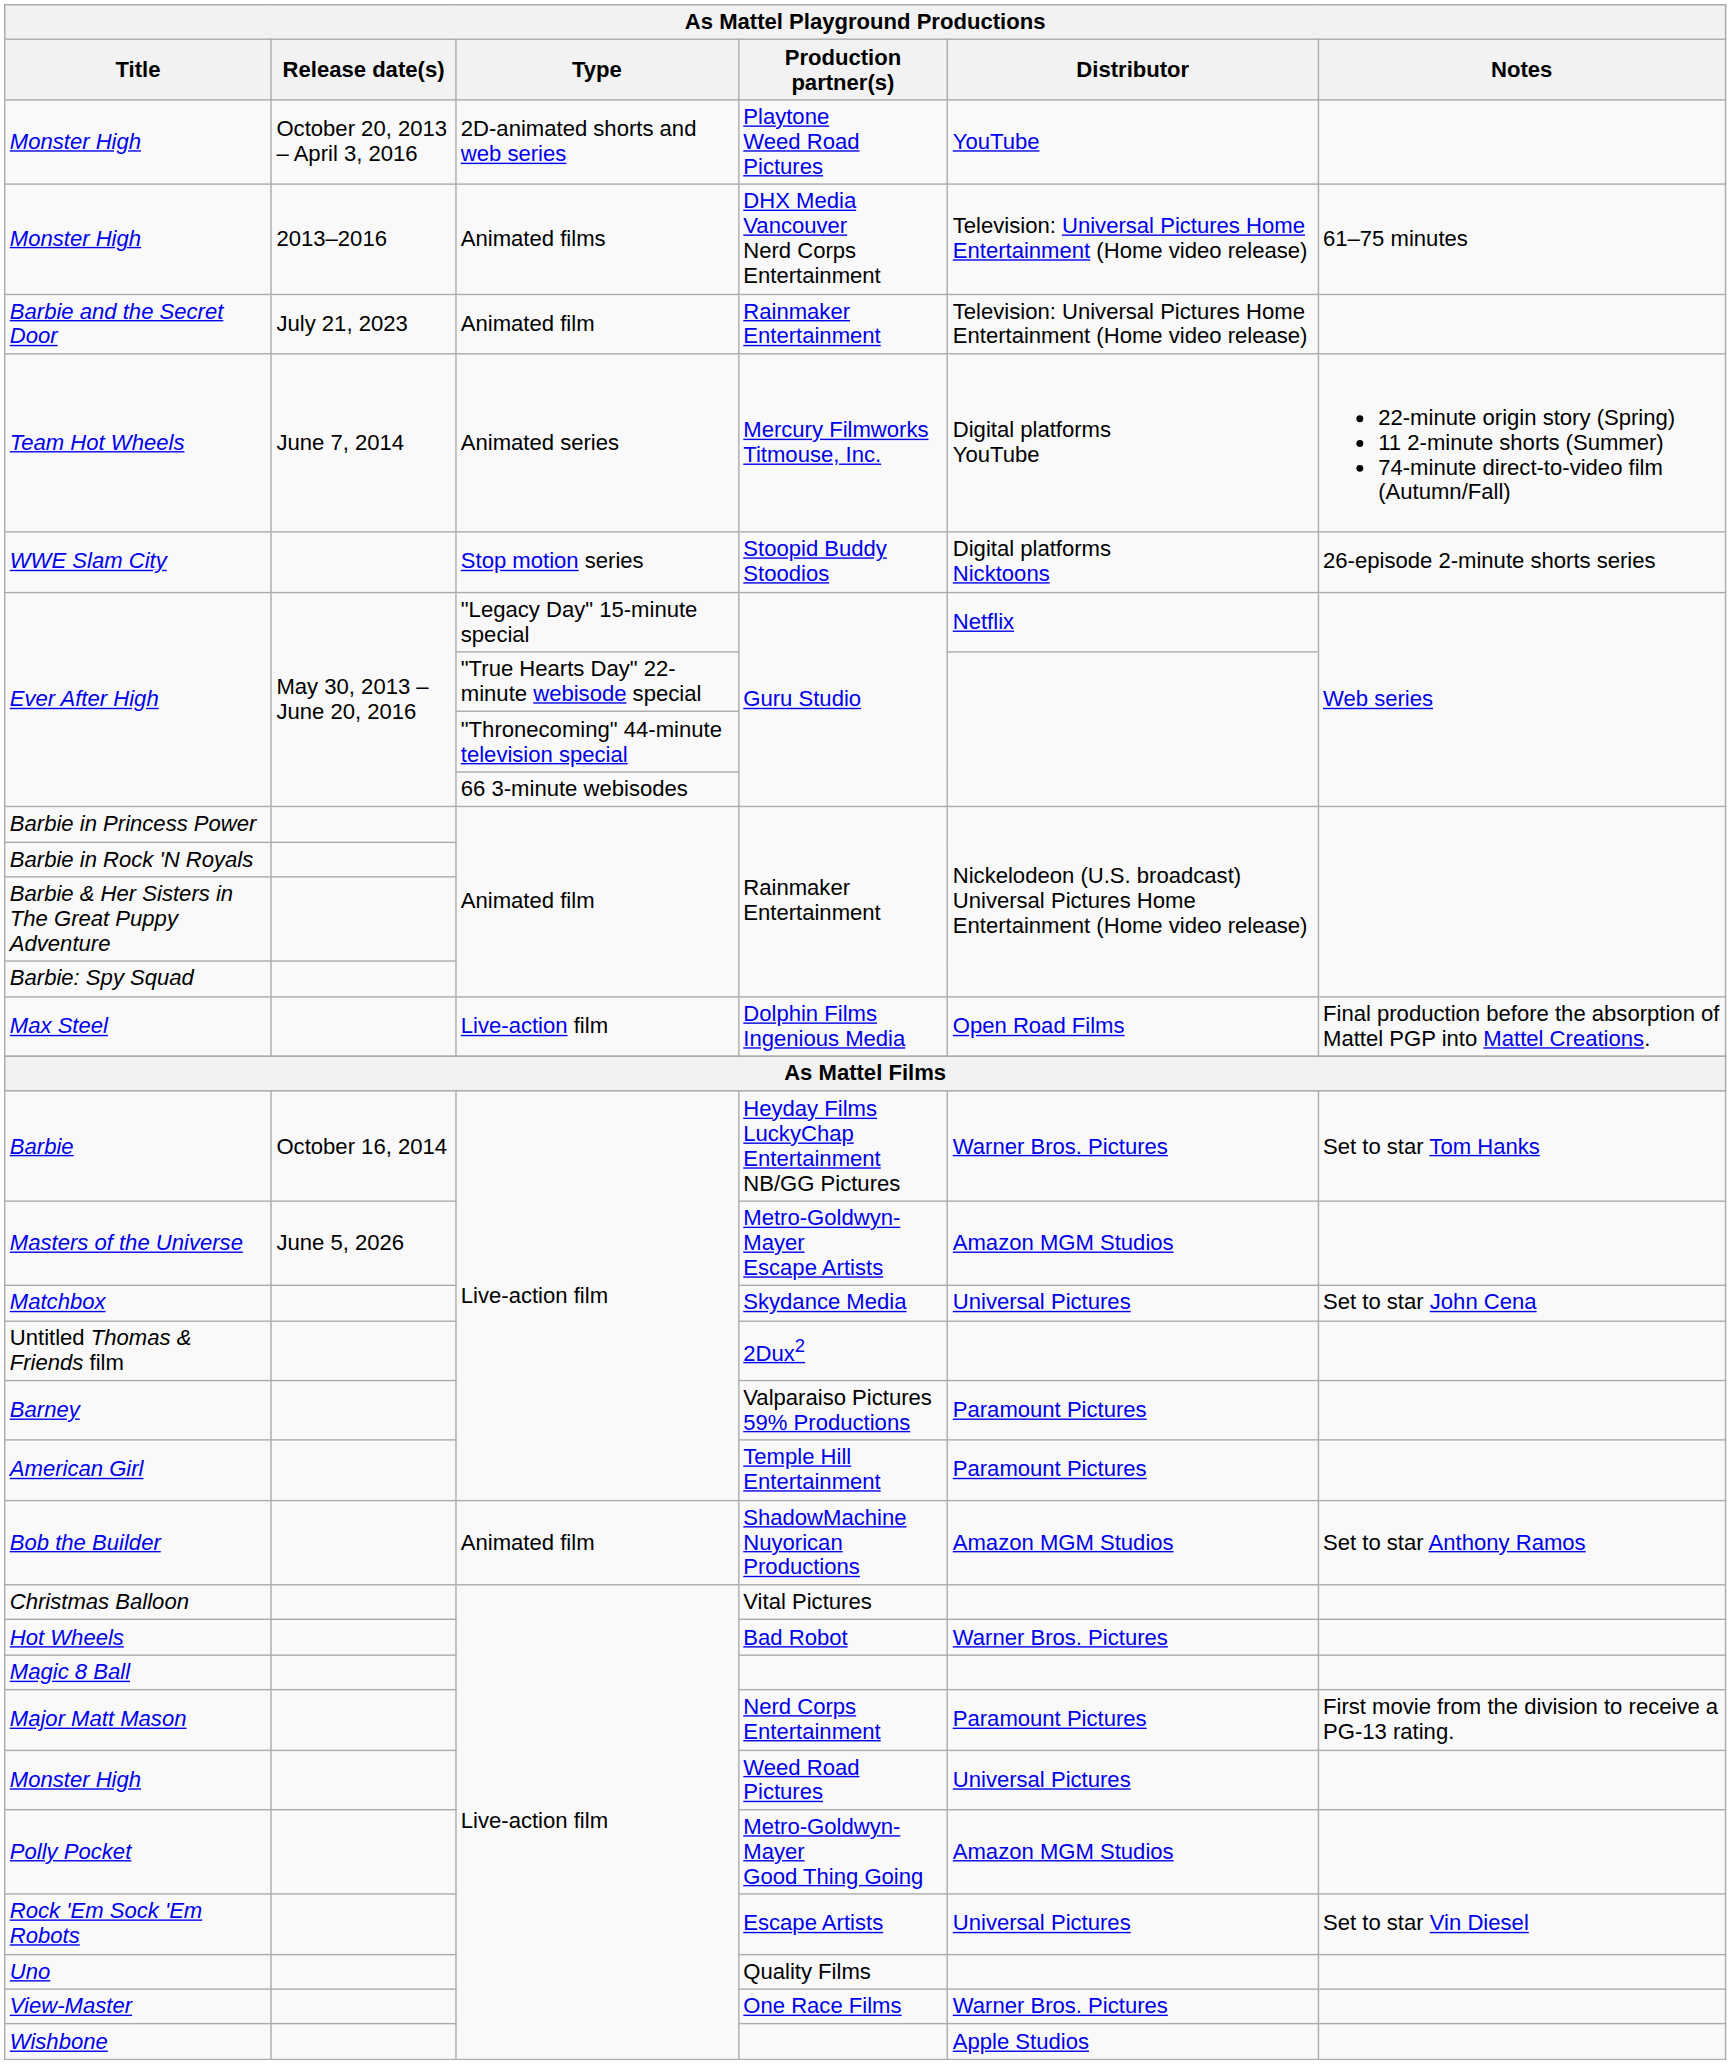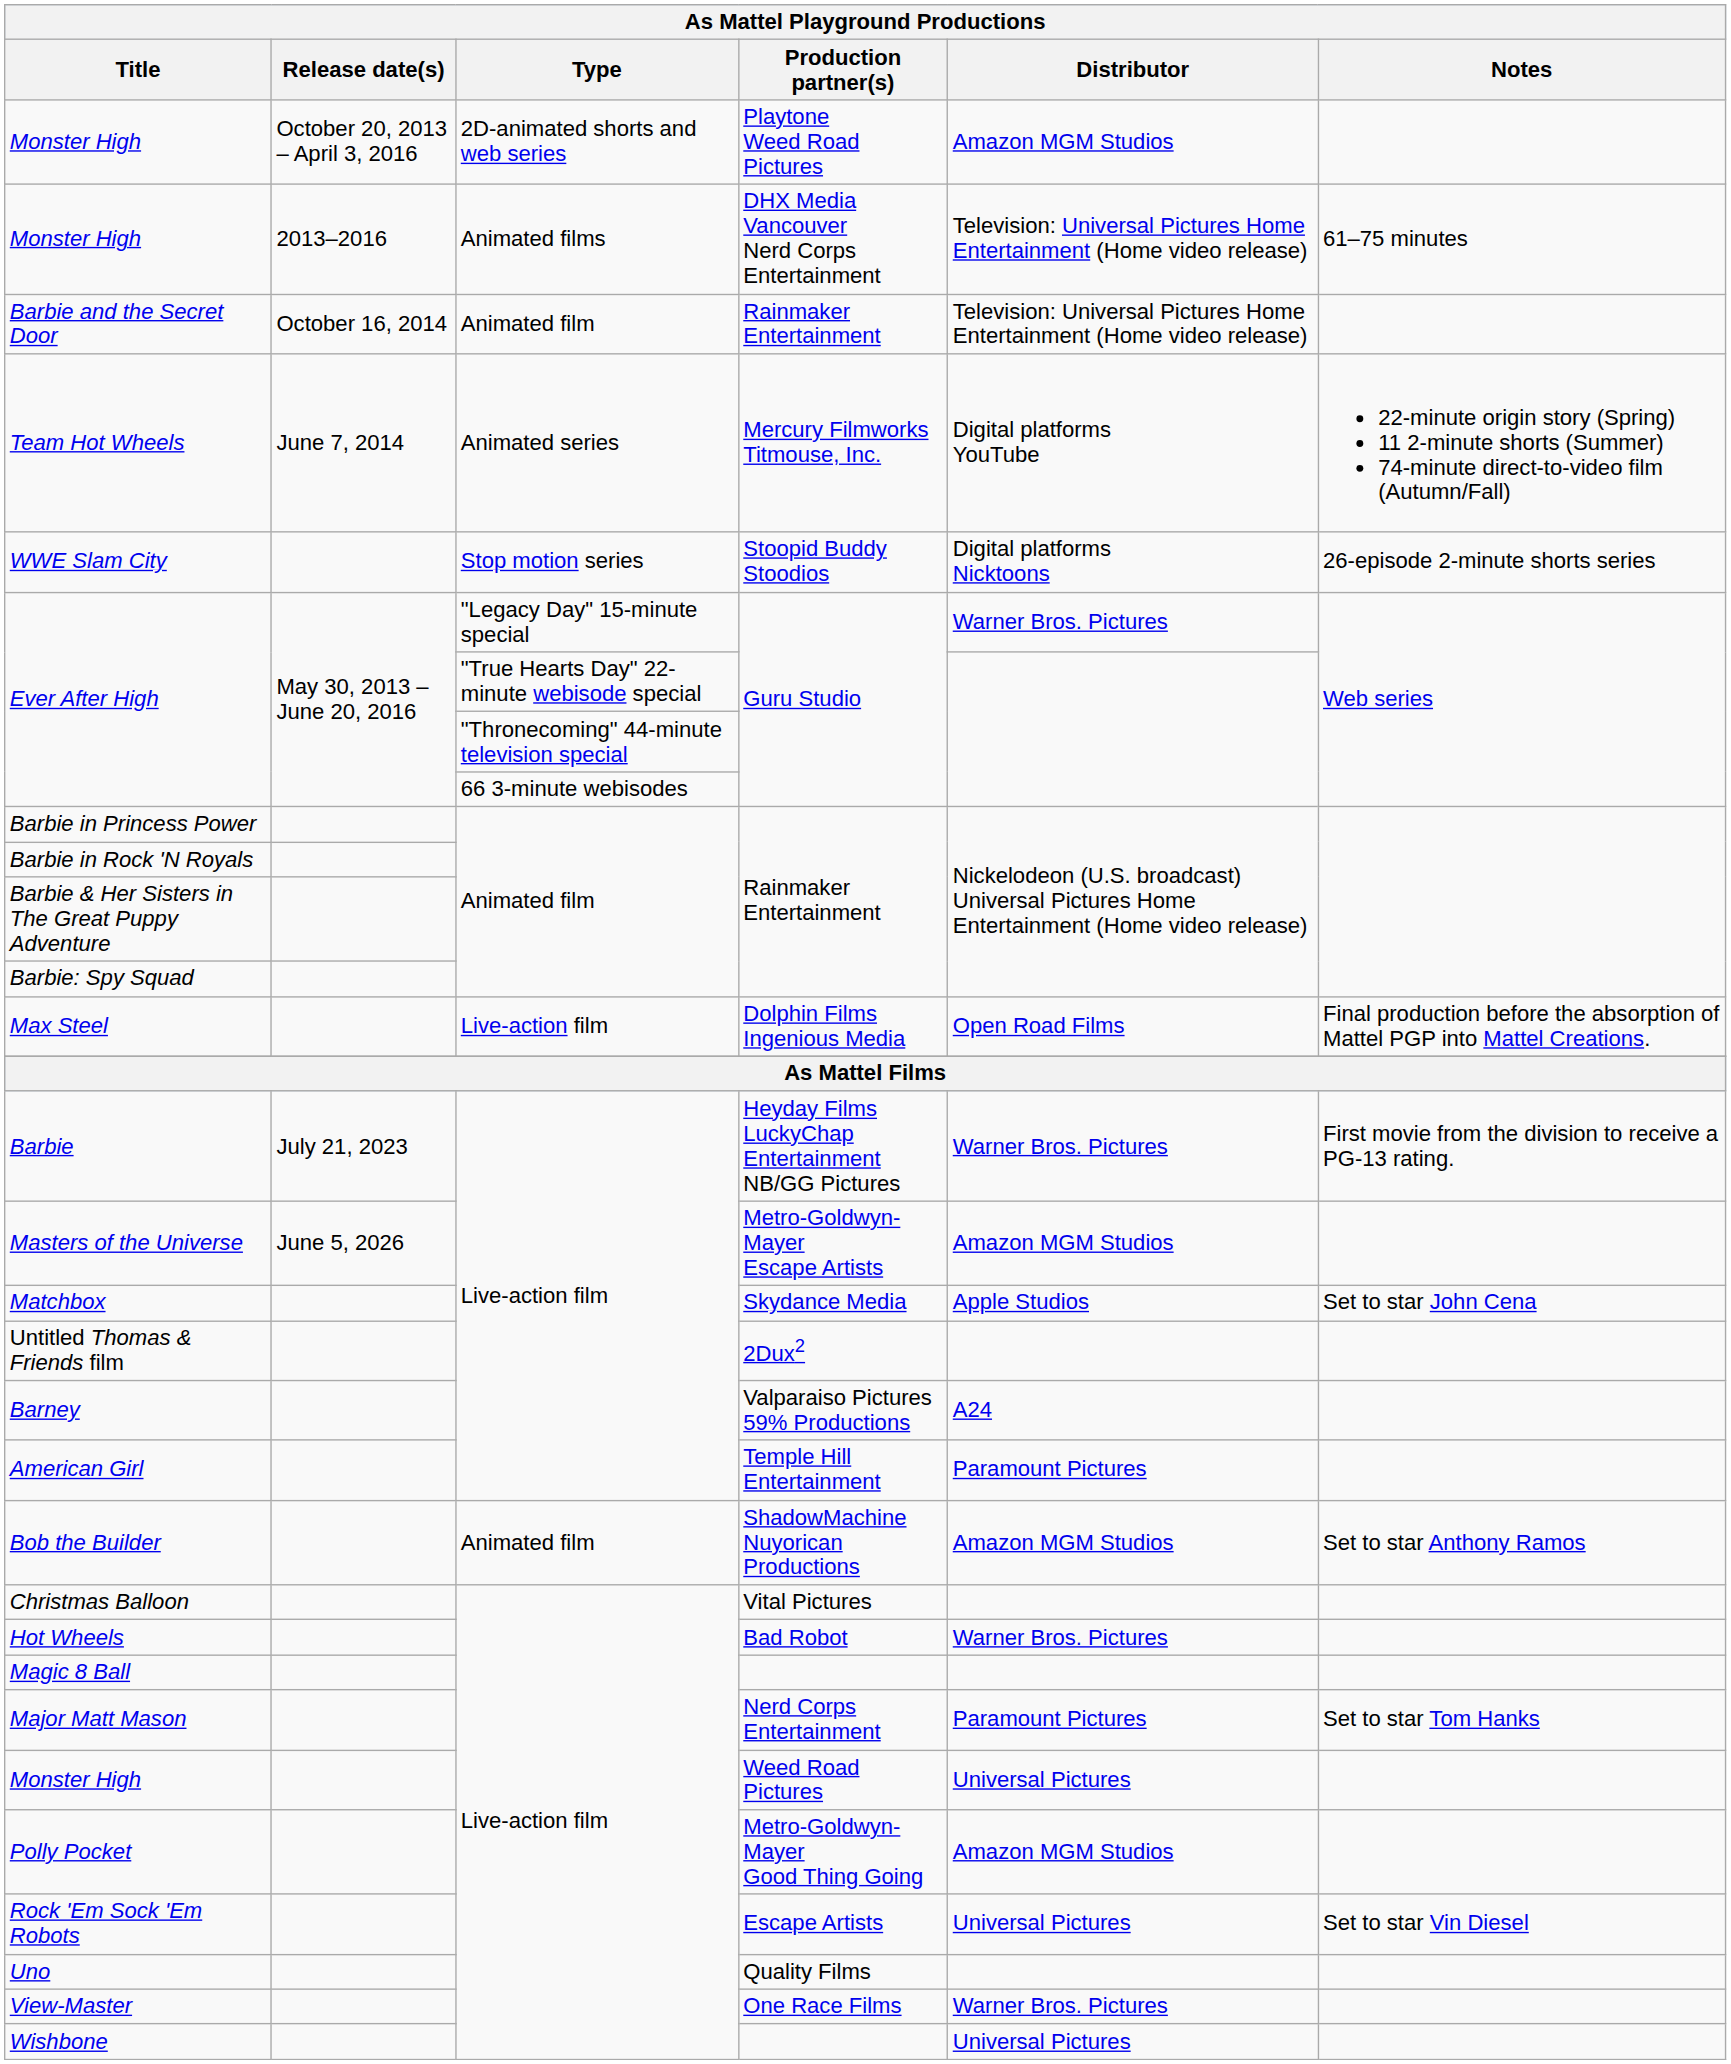Monster High / 2D-animated shorts and web series | Distributor: YouTube -> Amazon MGM Studios
Barbie and the Secret Door | Release date(s): July 21, 2023 -> October 16, 2014
Ever After High / "Legacy Day" 15-minute special | Distributor: Netflix -> Warner Bros. Pictures
Barbie | Release date(s): October 16, 2014 -> July 21, 2023
Barbie | Notes: Set to star Tom Hanks -> First movie from the division to receive a PG-13 rating.
Matchbox | Distributor: Universal Pictures -> Apple Studios
Barney | Distributor: Paramount Pictures -> A24
Major Matt Mason | Notes: First movie from the division to receive a PG-13 rating. -> Set to star Tom Hanks
Wishbone | Distributor: Apple Studios -> Universal Pictures
